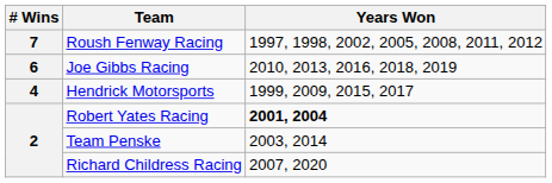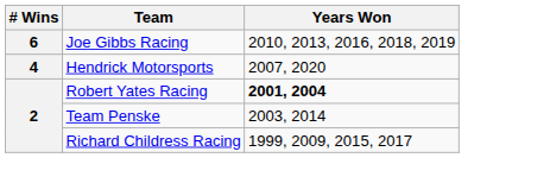- row: 7 | Roush Fenway Racing | 1997, 1998, 2002, 2005, 2008, 2011, 2012
Hendrick Motorsports | Years Won: 1999, 2009, 2015, 2017 -> 2007, 2020
Richard Childress Racing | Years Won: 2007, 2020 -> 1999, 2009, 2015, 2017
